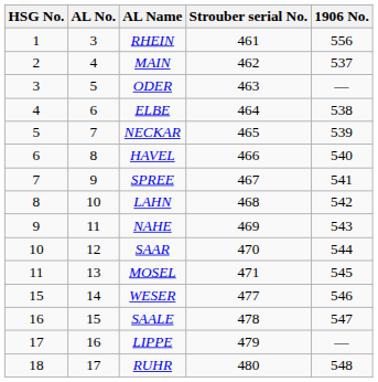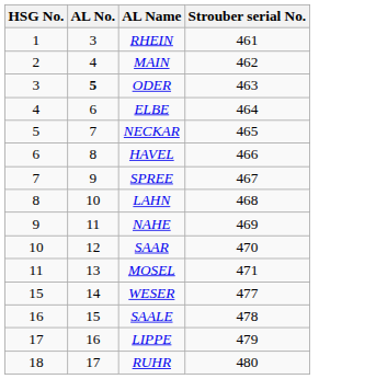- column: 1906 No. | 556 | 537 | — | 538 | 539 | 540 | 541 | 542 | 543 | 544 | 545 | 546 | 547 | — | 548
ODER | AL No.: normal -> bold
